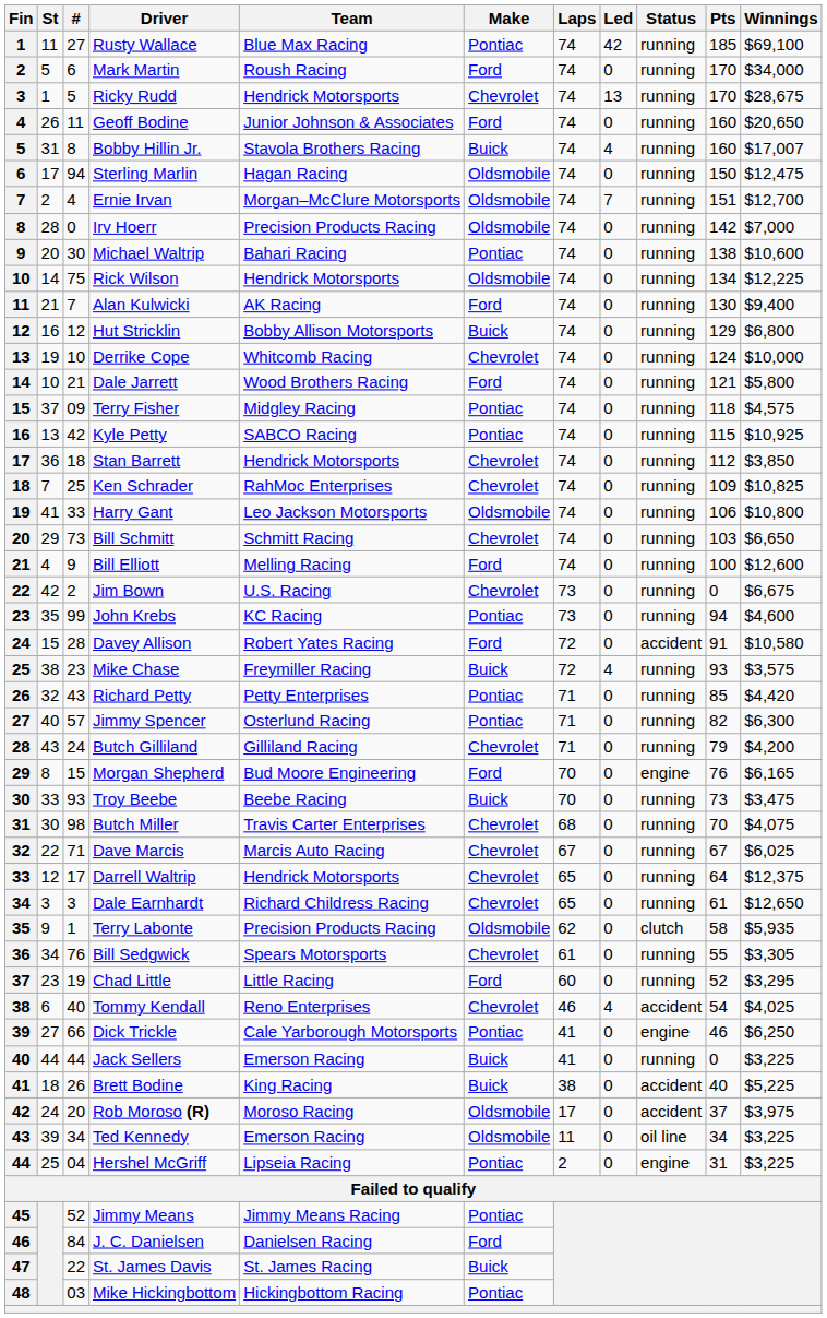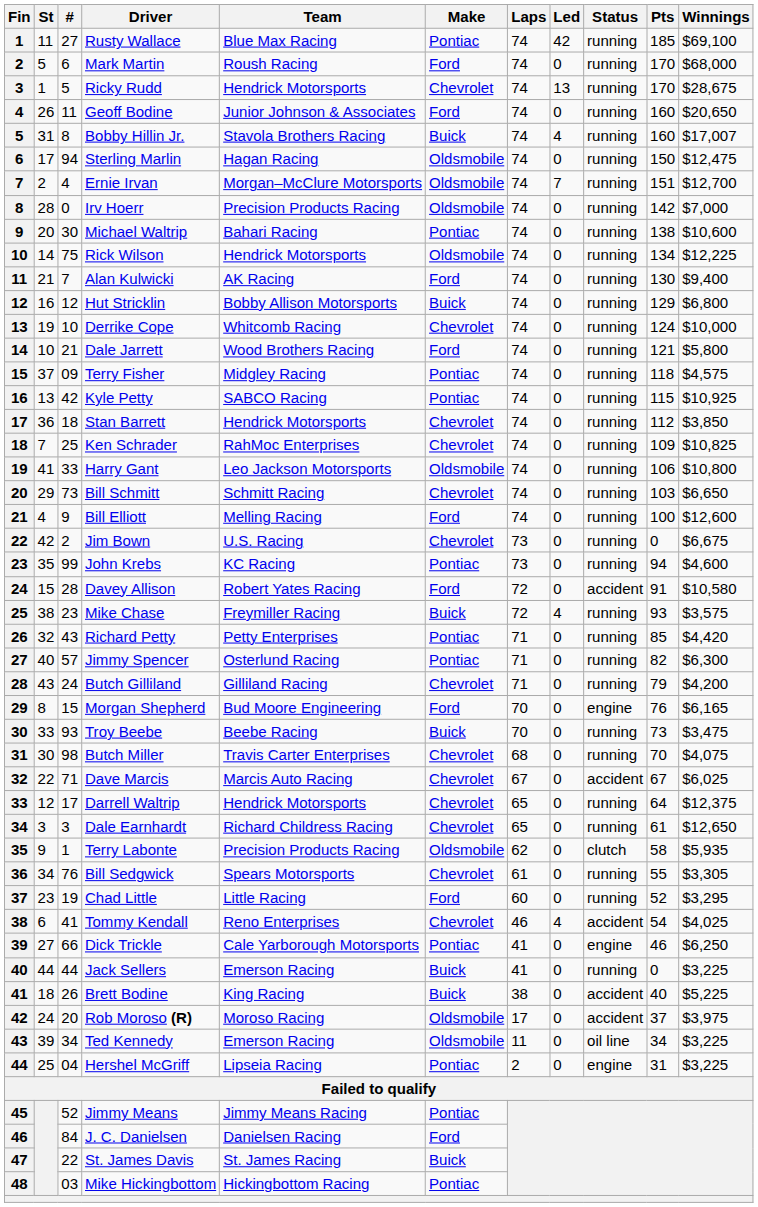Mark Martin | Winnings: $34,000 -> $68,000
Dave Marcis | Status: running -> accident
Tommy Kendall | #: 40 -> 41
